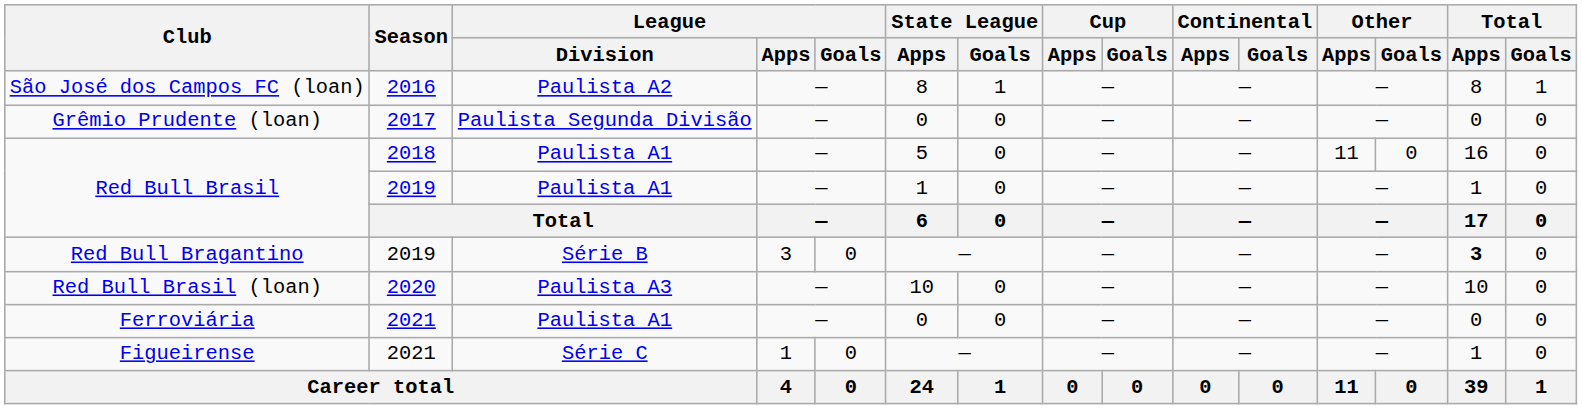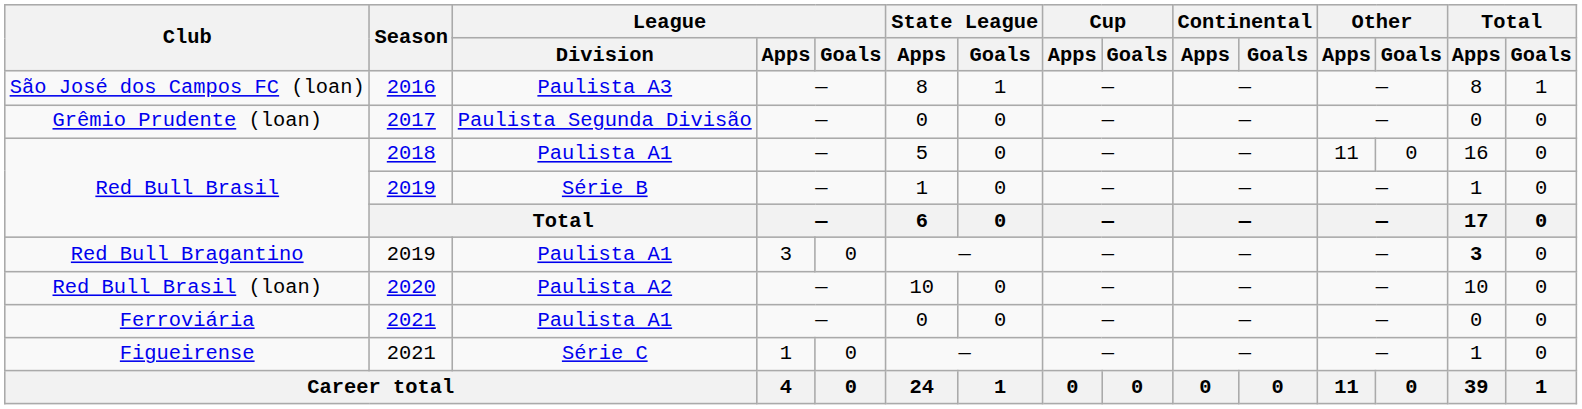São José dos Campos FC (loan) | League / Division: Paulista A2 -> Paulista A3
Red Bull Brasil / 2019 | League / Division: Paulista A1 -> Série B
Red Bull Bragantino | League / Division: Série B -> Paulista A1
Red Bull Brasil (loan) | League / Division: Paulista A3 -> Paulista A2
